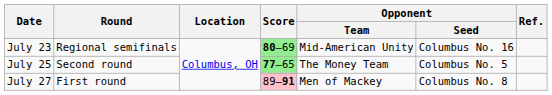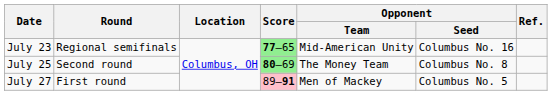July 23 | Score: 80–69 -> 77–65
July 25 | Score: 77–65 -> 80–69
July 25 | Opponent / Seed: Columbus No. 5 -> Columbus No. 8
July 27 | Opponent / Seed: Columbus No. 8 -> Columbus No. 5
